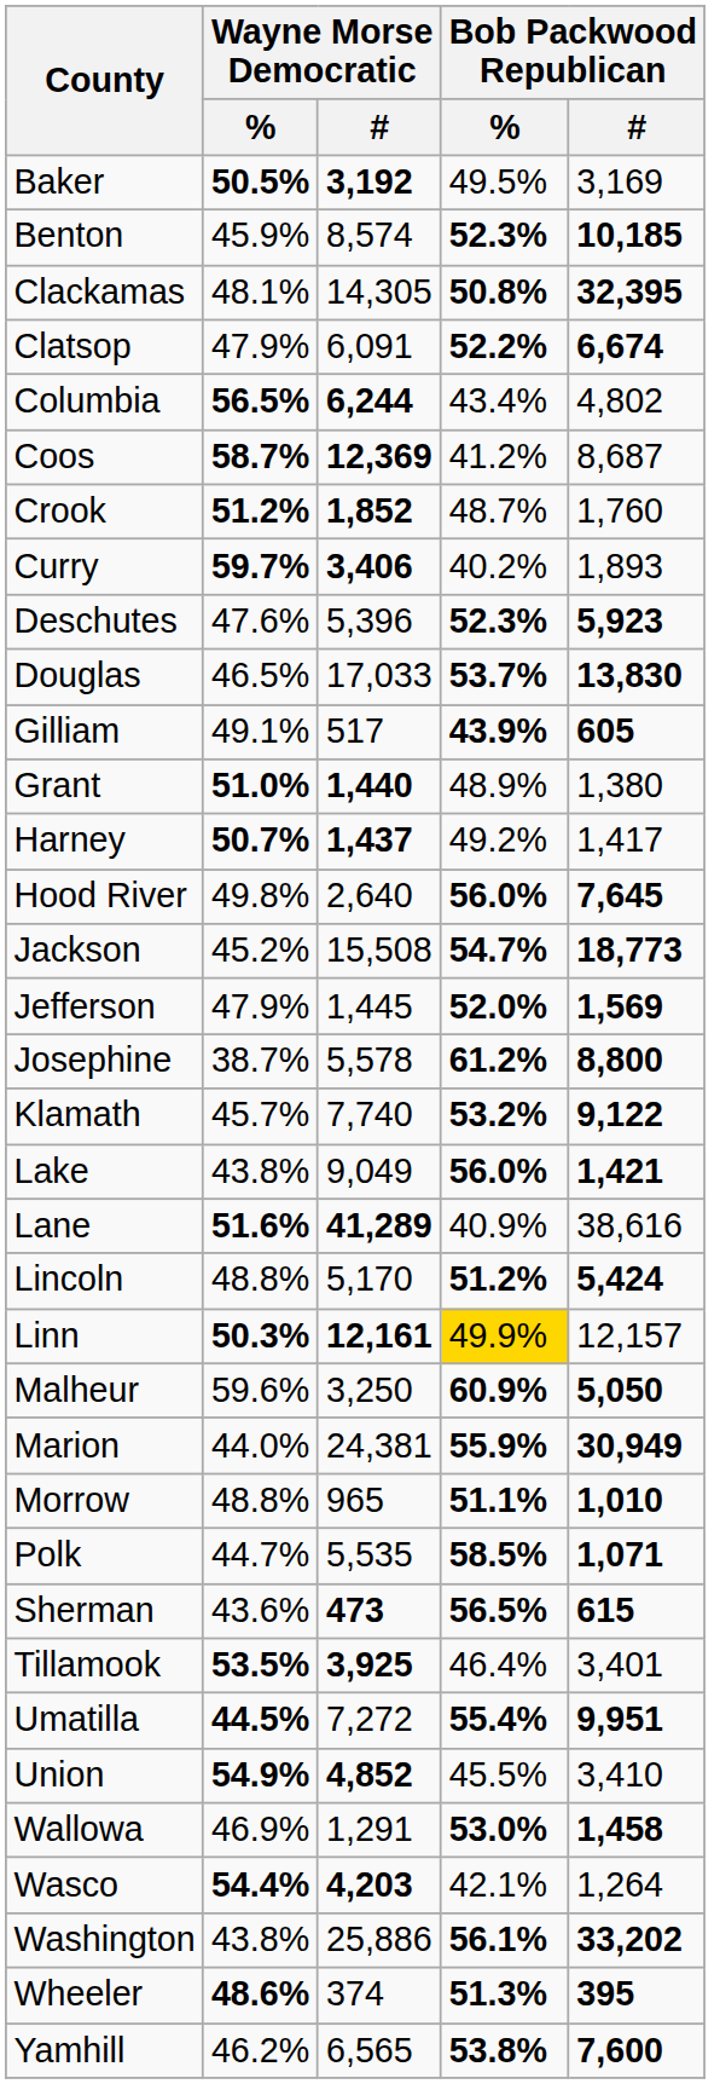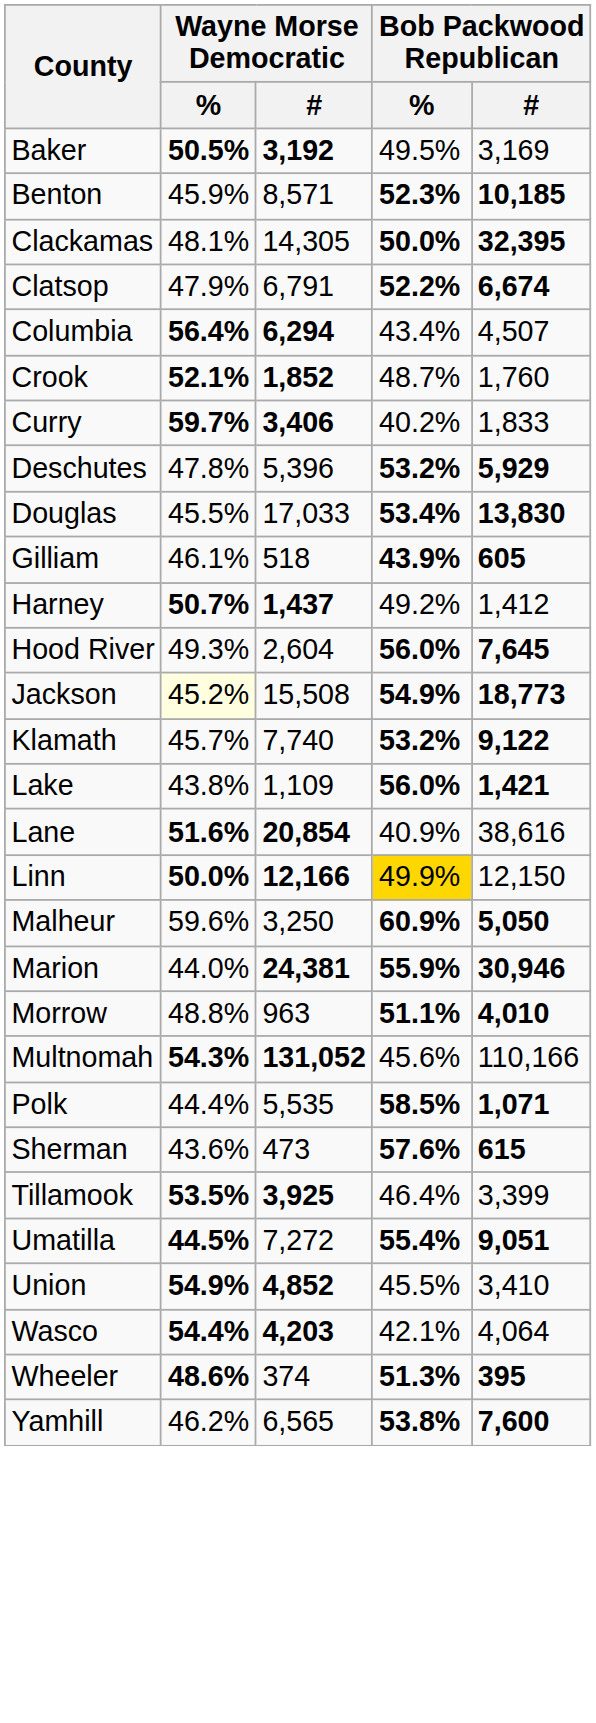Benton | Wayne Morse Democratic / #: 8,574 -> 8,571
Clackamas | Bob Packwood Republican / %: 50.8% -> 50.0%
Clatsop | Wayne Morse Democratic / #: 6,091 -> 6,791
Columbia | Wayne Morse Democratic / %: 56.5% -> 56.4%
Columbia | Wayne Morse Democratic / #: 6,244 -> 6,294
Columbia | Bob Packwood Republican / #: 4,802 -> 4,507
- row: Coos | 58.7% | 12,369 | 41.2% | 8,687
Crook | Wayne Morse Democratic / %: 51.2% -> 52.1%
Curry | Bob Packwood Republican / #: 1,893 -> 1,833
Deschutes | Wayne Morse Democratic / %: 47.6% -> 47.8%
Deschutes | Bob Packwood Republican / %: 52.3% -> 53.2%
Deschutes | Bob Packwood Republican / #: 5,923 -> 5,929
Douglas | Wayne Morse Democratic / %: 46.5% -> 45.5%
Douglas | Bob Packwood Republican / %: 53.7% -> 53.4%
Gilliam | Wayne Morse Democratic / %: 49.1% -> 46.1%
Gilliam | Wayne Morse Democratic / #: 517 -> 518
- row: Grant | 51.0% | 1,440 | 48.9% | 1,380
Harney | Bob Packwood Republican / #: 1,417 -> 1,412
Hood River | Wayne Morse Democratic / %: 49.8% -> 49.3%
Hood River | Wayne Morse Democratic / #: 2,640 -> 2,604
Jackson | Wayne Morse Democratic / %: no background -> lightyellow background
Jackson | Bob Packwood Republican / %: 54.7% -> 54.9%
- row: Jefferson | 47.9% | 1,445 | 52.0% | 1,569
- row: Josephine | 38.7% | 5,578 | 61.2% | 8,800
Lake | Wayne Morse Democratic / #: 9,049 -> 1,109
Lane | Wayne Morse Democratic / #: 41,289 -> 20,854
- row: Lincoln | 48.8% | 5,170 | 51.2% | 5,424
Linn | Wayne Morse Democratic / %: 50.3% -> 50.0%
Linn | Wayne Morse Democratic / #: 12,161 -> 12,166
Linn | Bob Packwood Republican / #: 12,157 -> 12,150
Marion | Wayne Morse Democratic / #: normal -> bold
Marion | Bob Packwood Republican / #: 30,949 -> 30,946
Morrow | Wayne Morse Democratic / #: 965 -> 963
Morrow | Bob Packwood Republican / #: 1,010 -> 4,010
+ row: Multnomah | 54.3% | 131,052 | 45.6% | 110,166
Polk | Wayne Morse Democratic / %: 44.7% -> 44.4%
Sherman | Wayne Morse Democratic / #: bold -> normal
Sherman | Bob Packwood Republican / %: 56.5% -> 57.6%
Tillamook | Bob Packwood Republican / #: 3,401 -> 3,399
Umatilla | Bob Packwood Republican / #: 9,951 -> 9,051
- row: Wallowa | 46.9% | 1,291 | 53.0% | 1,458
Wasco | Bob Packwood Republican / #: 1,264 -> 4,064
- row: Washington | 43.8% | 25,886 | 56.1% | 33,202
